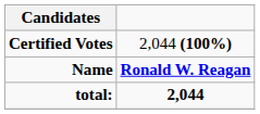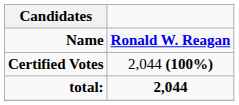rows swapped: Name <-> Certified Votes
